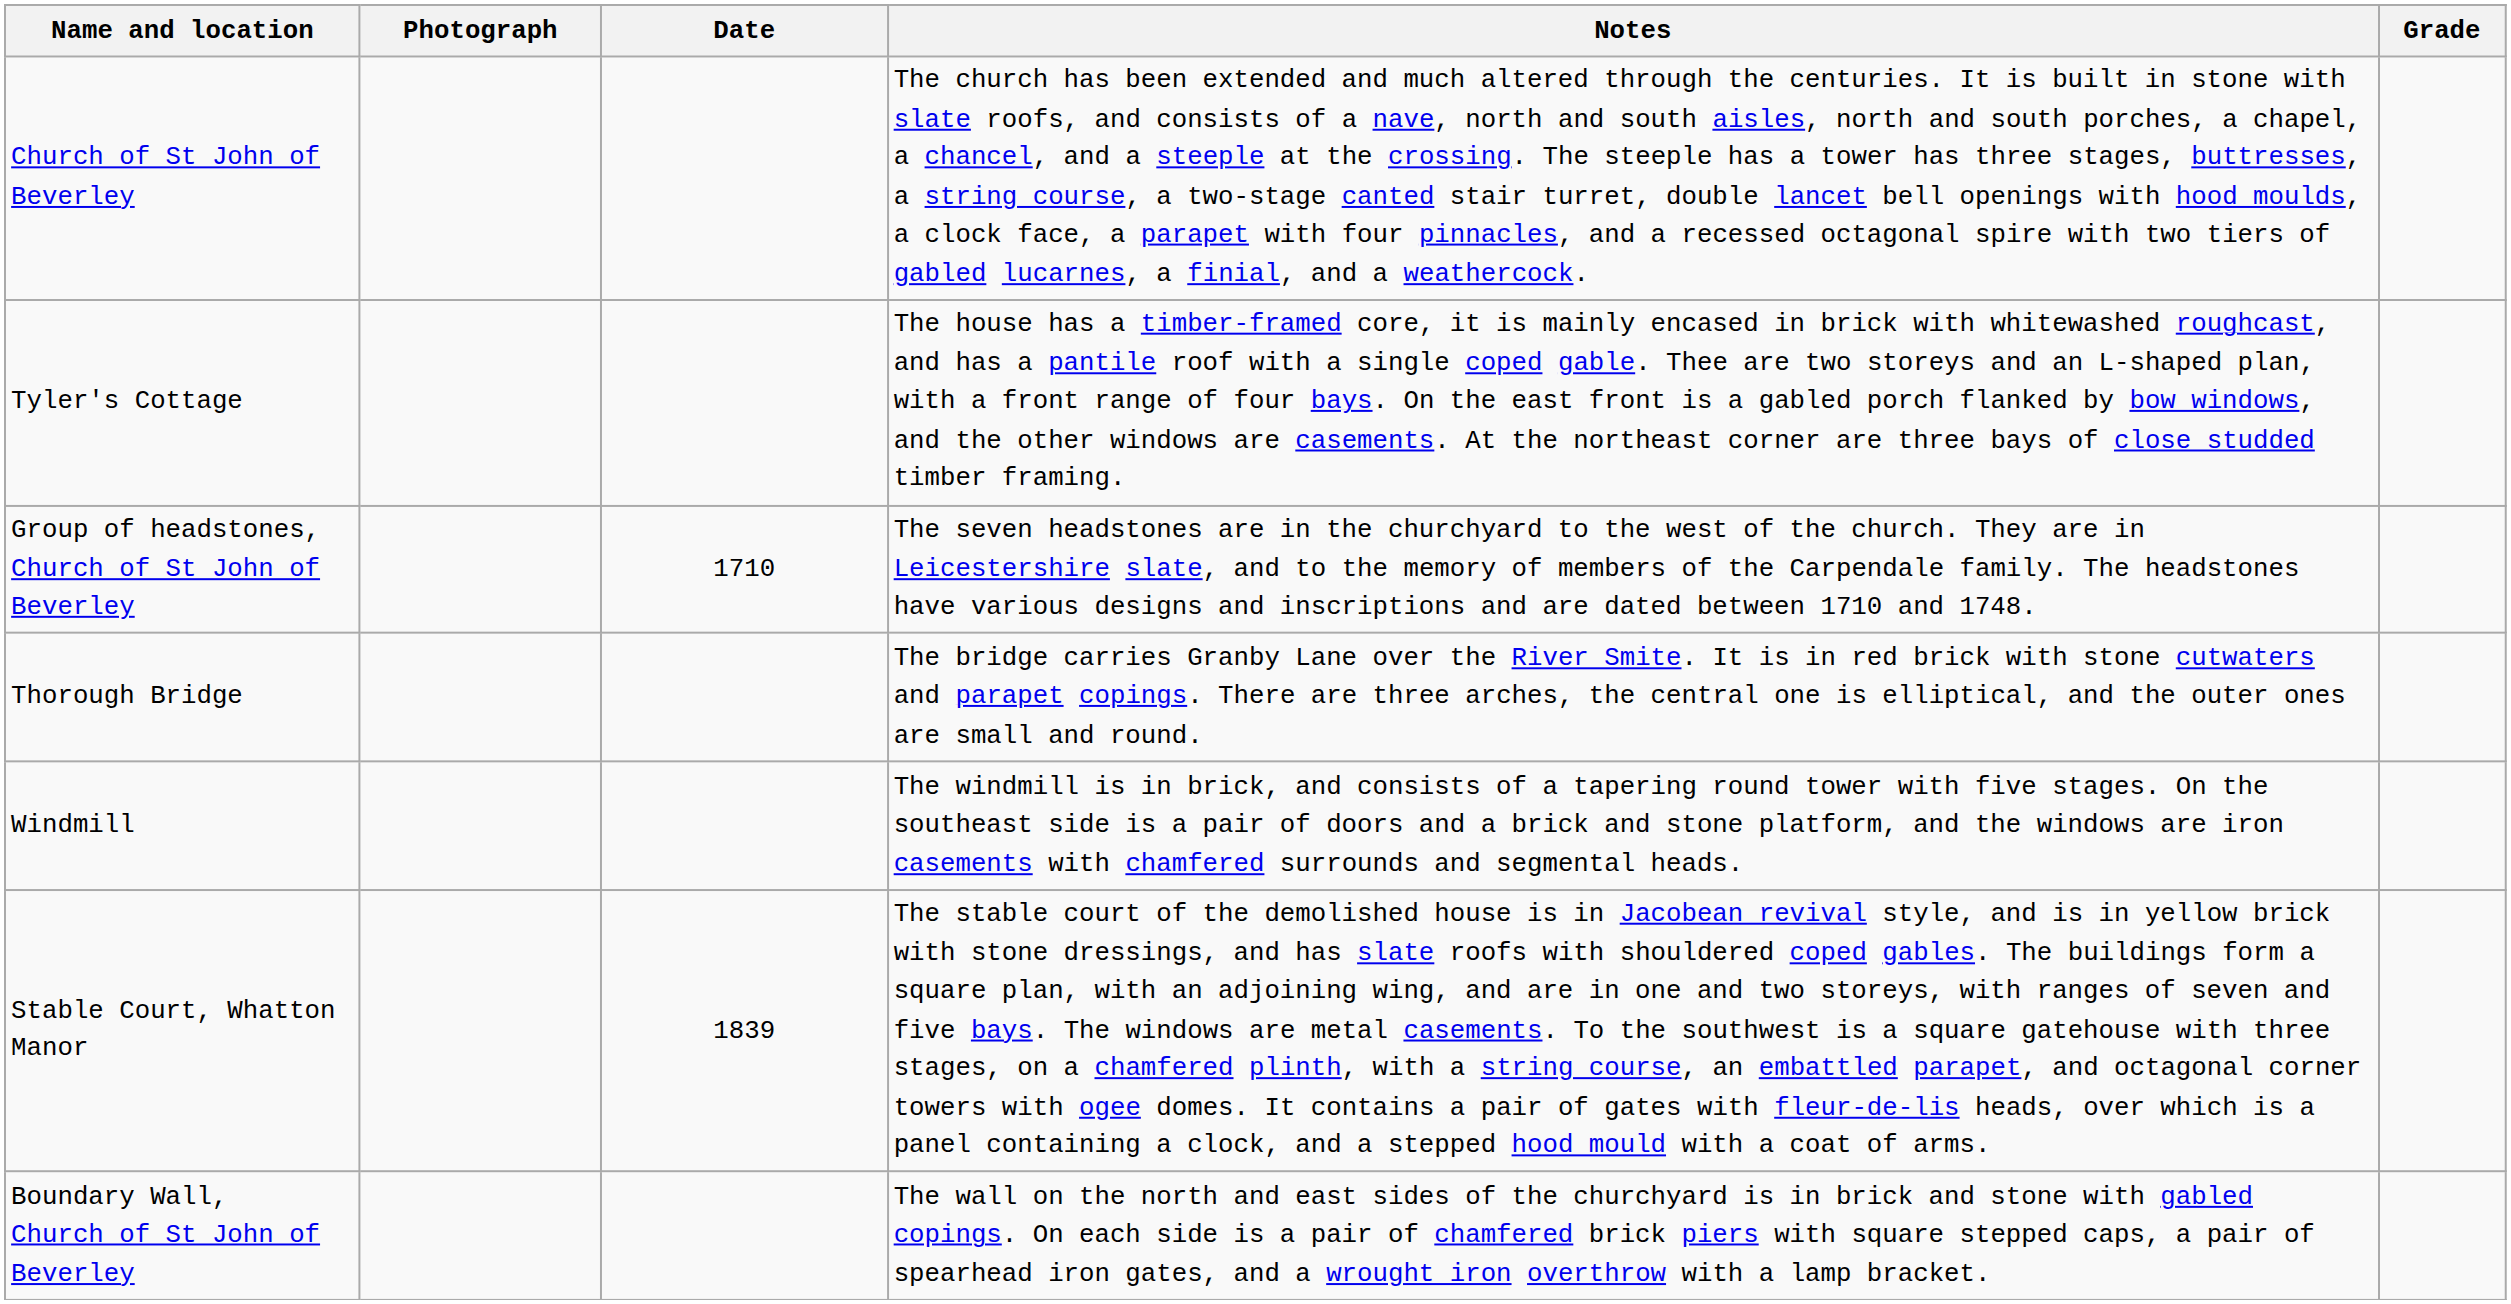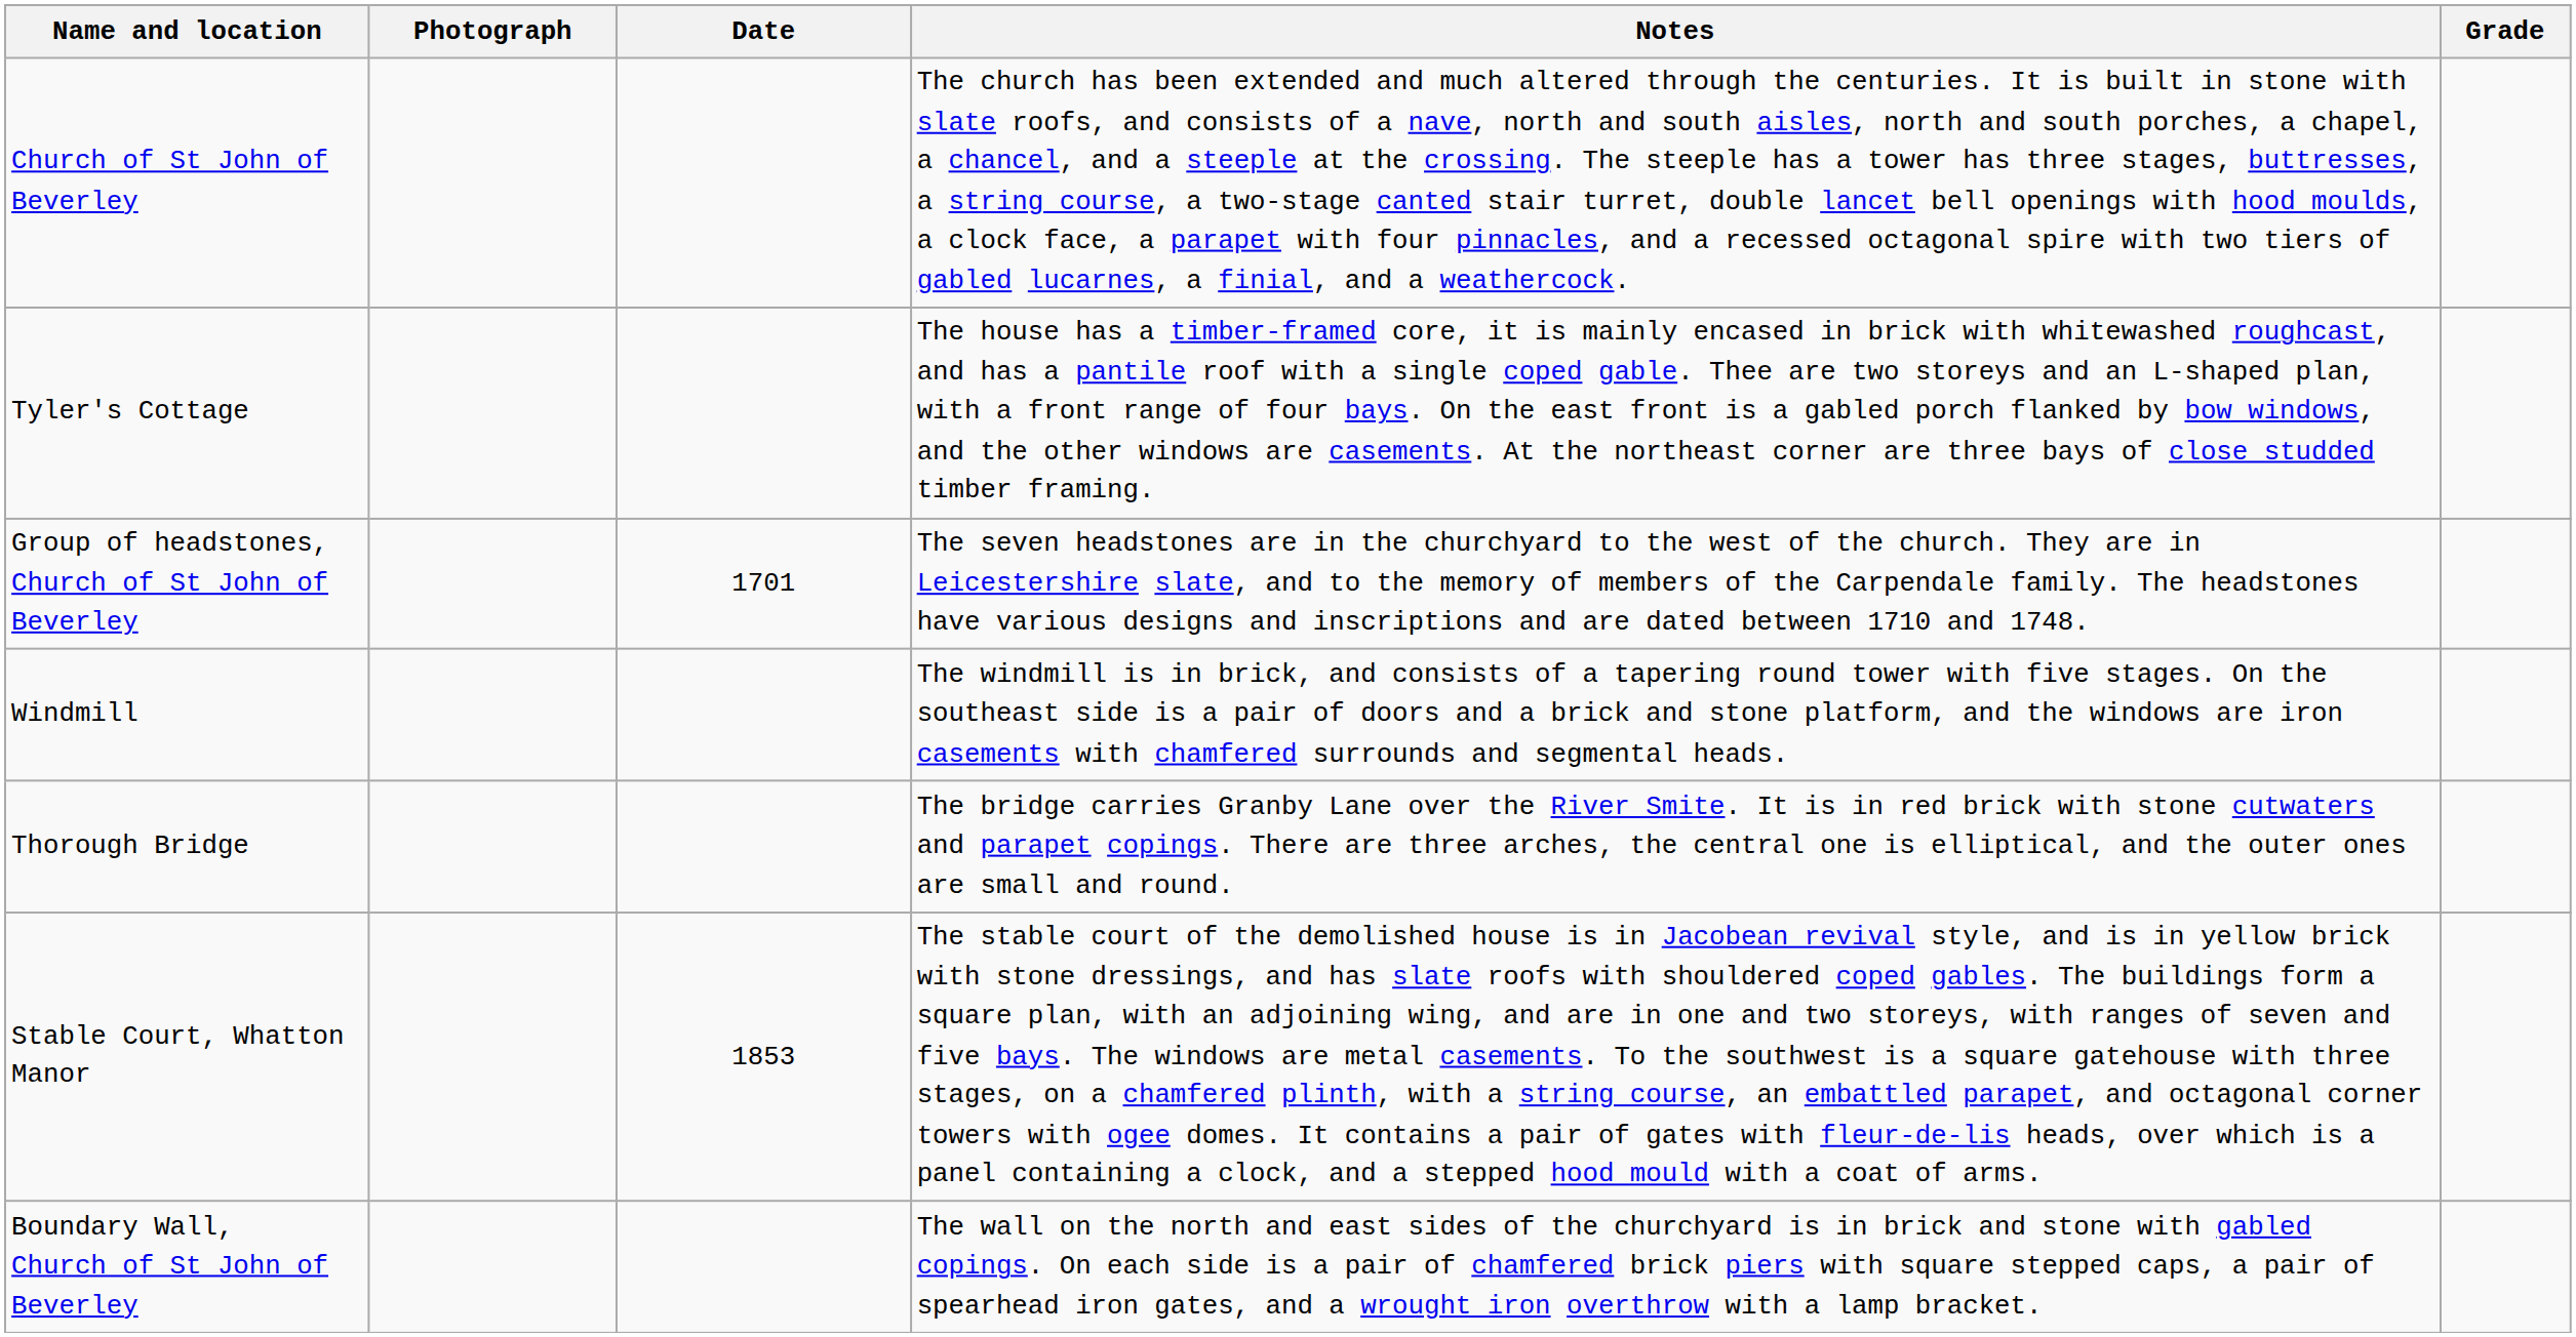Group of headstones, Church of St John of Beverley | Date: 1710 -> 1701
rows swapped: Thorough Bridge <-> Windmill
Stable Court, Whatton Manor | Date: 1839 -> 1853
